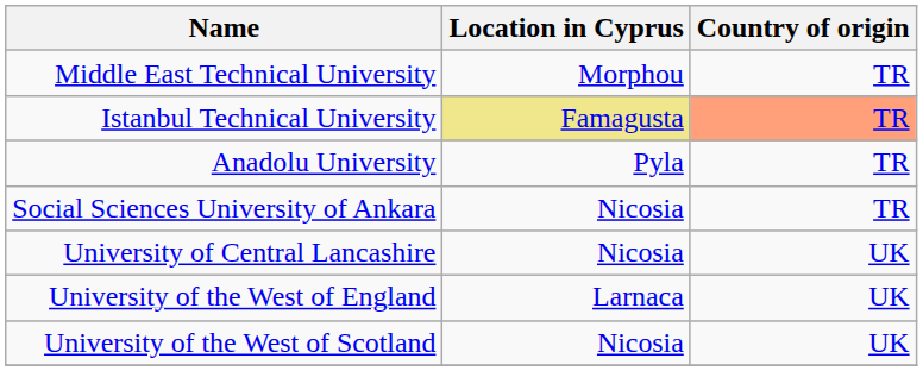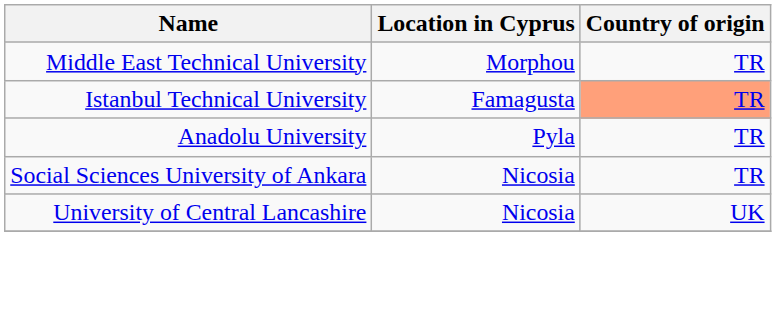Istanbul Technical University | Location in Cyprus: khaki background -> no background
- row: University of the West of England | Larnaca | UK
- row: University of the West of Scotland | Nicosia | UK
